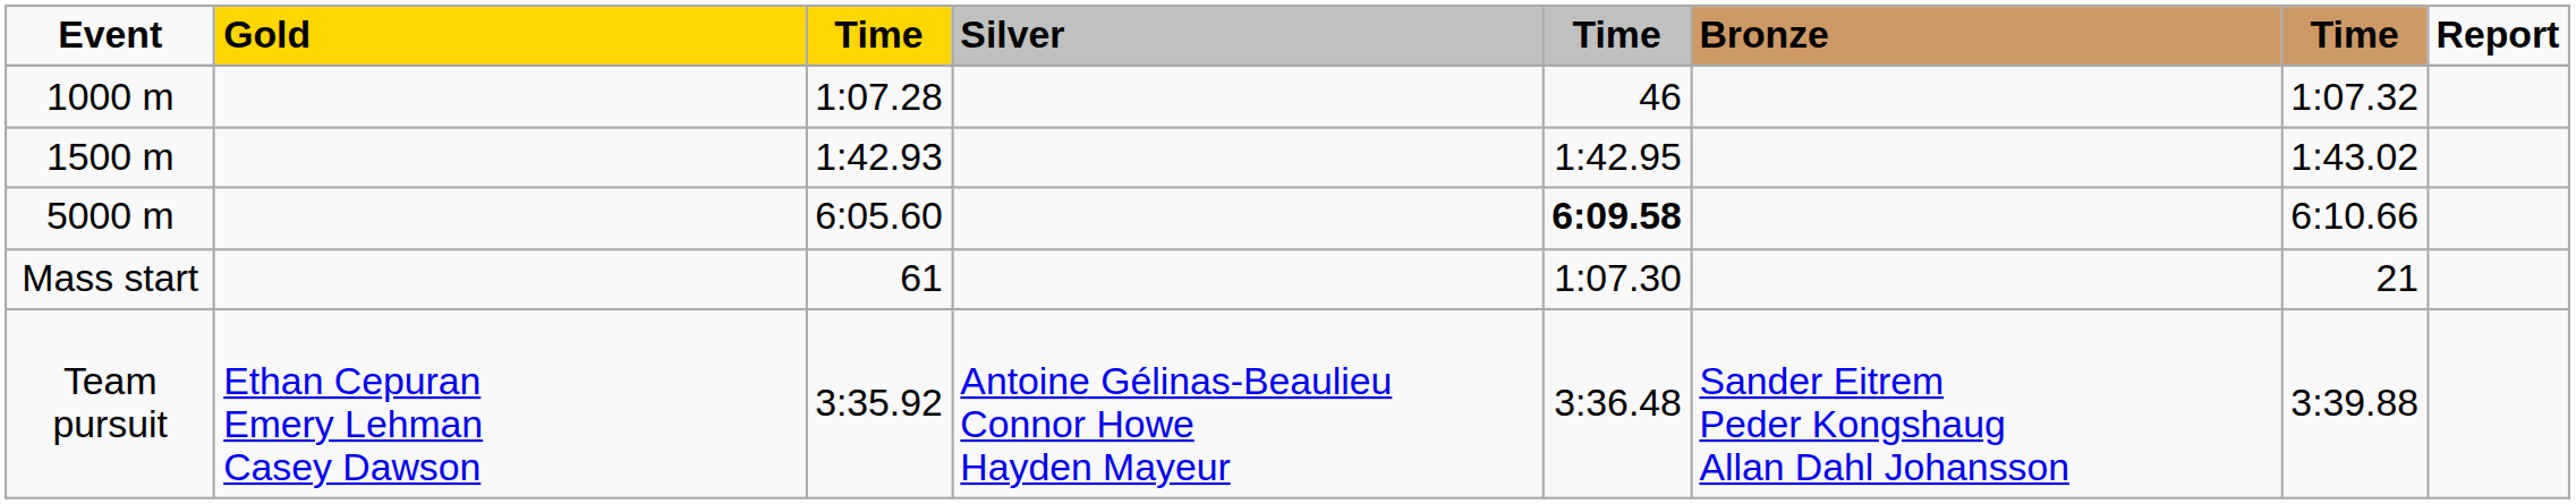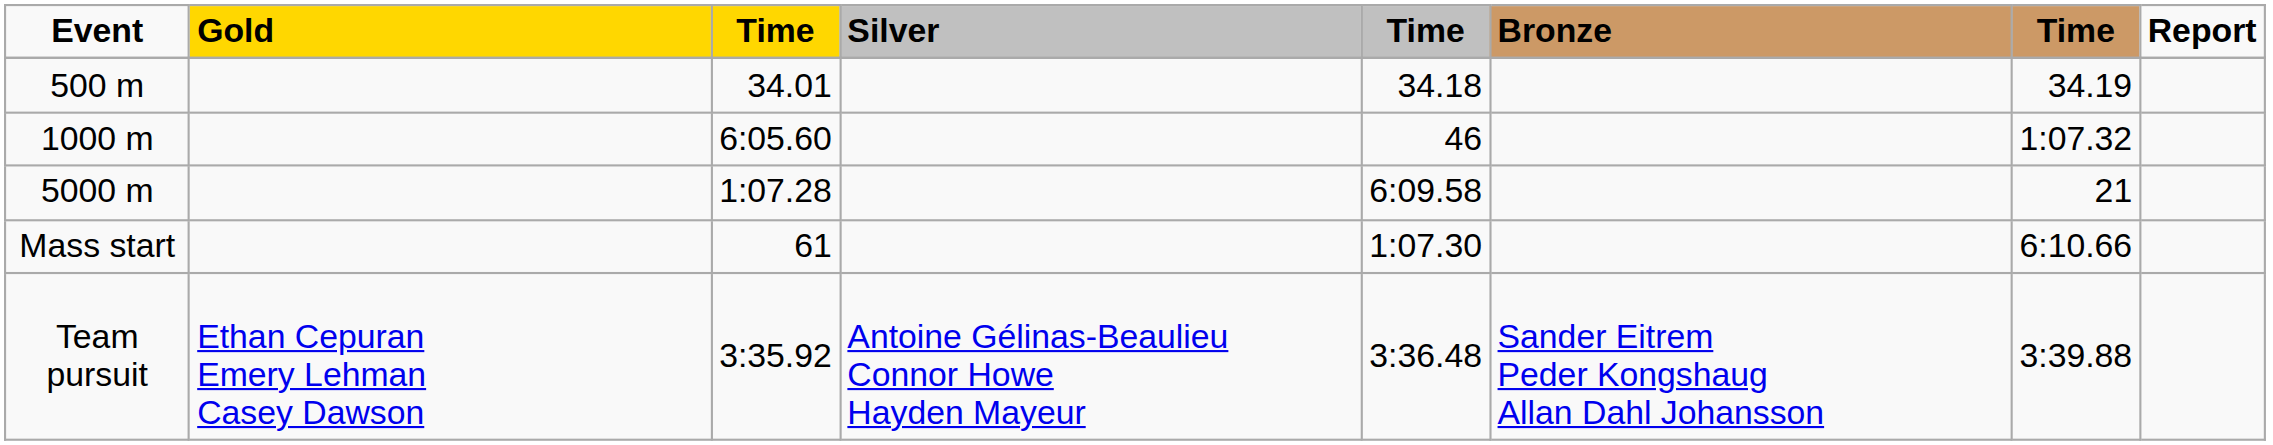+ row: 500 m | 34.01 | 34.18 | 34.19
1000 m | column 3: 1:07.28 -> 6:05.60
- row: 1500 m | 1:42.93 | 1:42.95 | 1:43.02
5000 m | column 3: 6:05.60 -> 1:07.28
5000 m | column 5: bold -> normal
5000 m | column 7: 6:10.66 -> 21
Mass start | column 7: 21 -> 6:10.66
